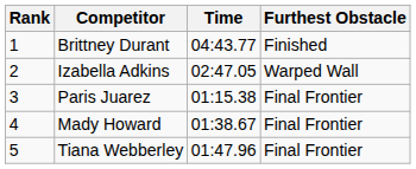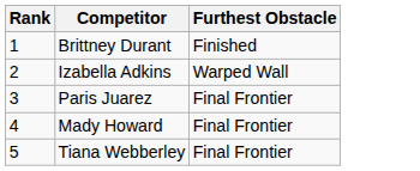- column: Time | 04:43.77 | 02:47.05 | 01:15.38 | 01:38.67 | 01:47.96
